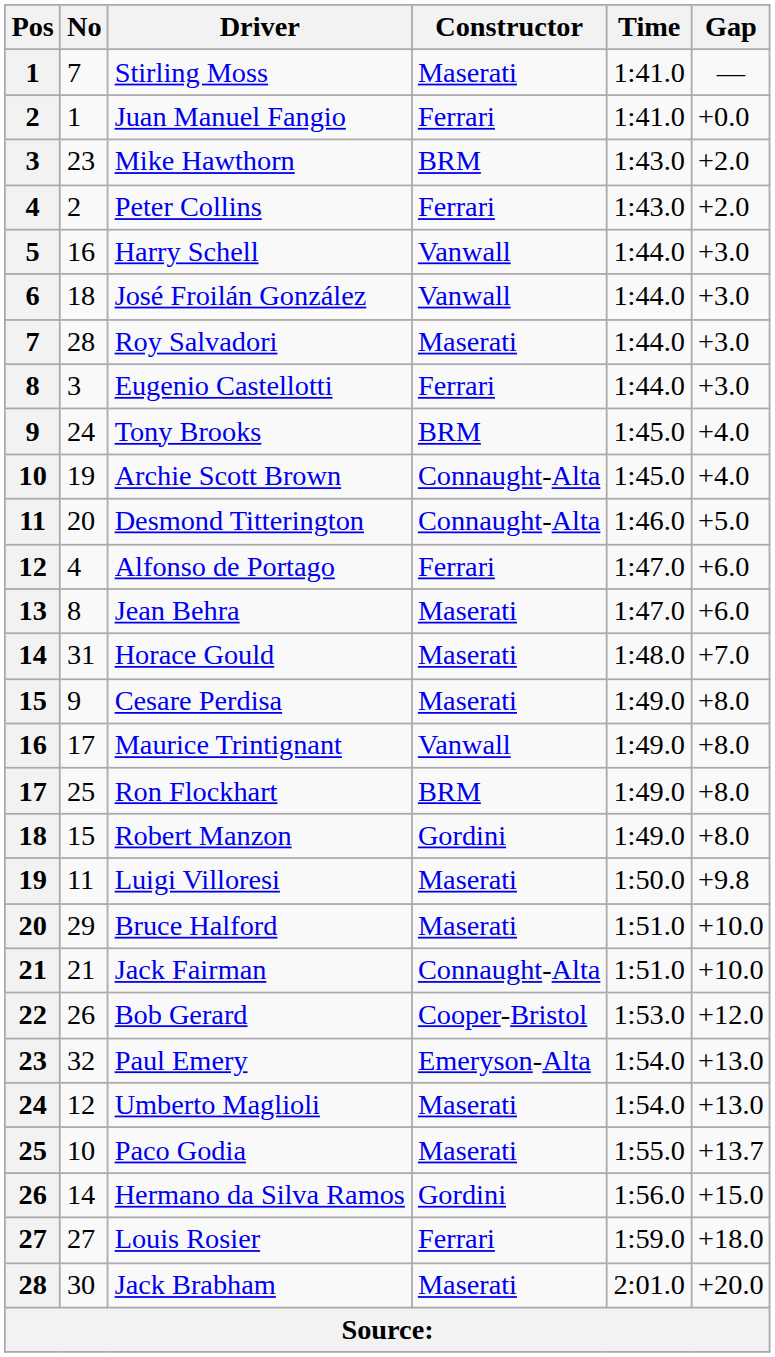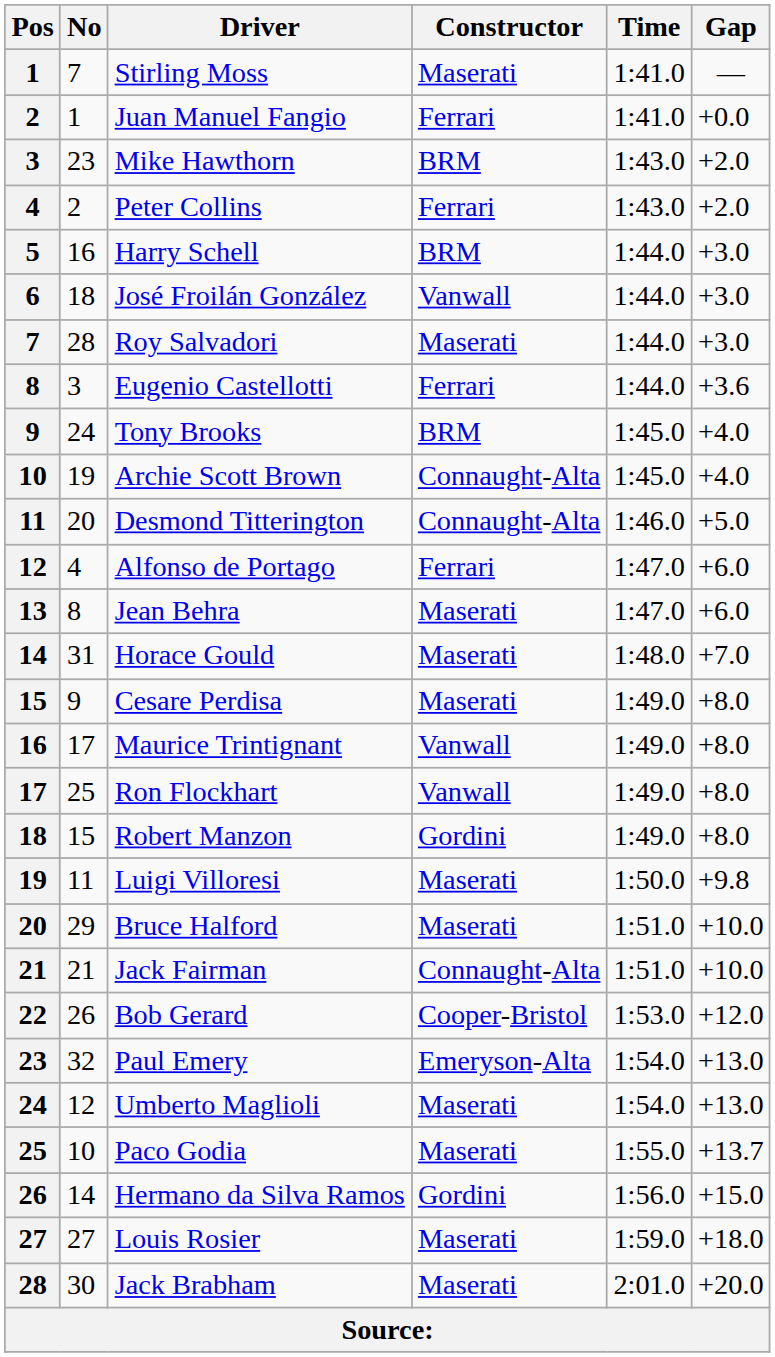Harry Schell | Constructor: Vanwall -> BRM
Eugenio Castellotti | Gap: +3.0 -> +3.6
Ron Flockhart | Constructor: BRM -> Vanwall
Louis Rosier | Constructor: Ferrari -> Maserati
